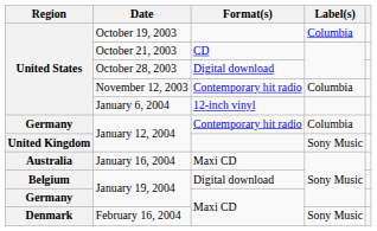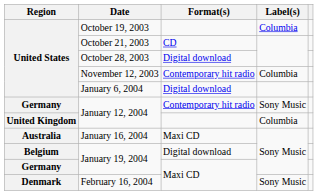January 6, 2004 | Format(s): 12-inch vinyl -> Digital download
Germany / January 12, 2004 | Label(s): Columbia -> Sony Music
United Kingdom / January 12, 2004 | Label(s): Sony Music -> Columbia
